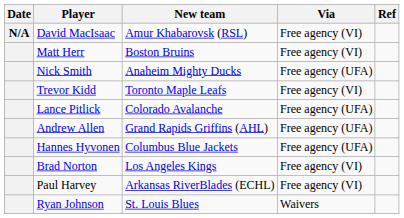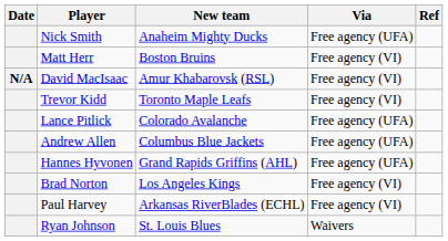rows swapped: David MacIsaac <-> Nick Smith
Andrew Allen | New team: Grand Rapids Griffins (AHL) -> Columbus Blue Jackets
Hannes Hyvonen | New team: Columbus Blue Jackets -> Grand Rapids Griffins (AHL)
